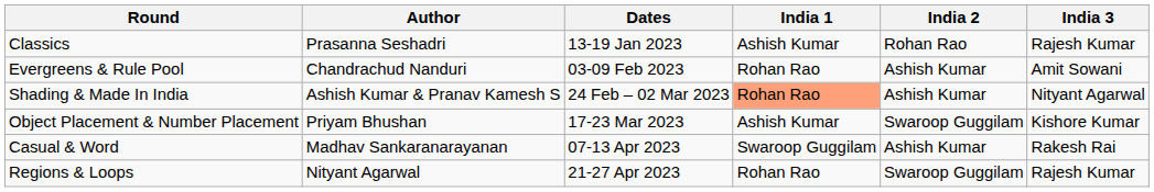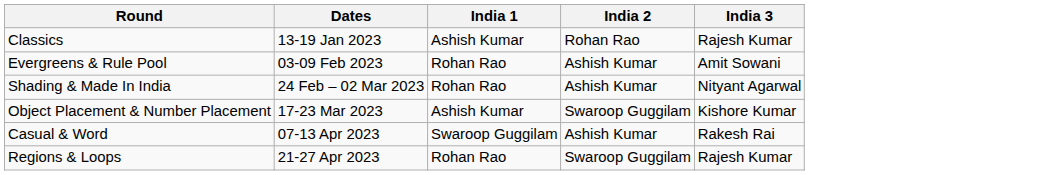- column: Author | Prasanna Seshadri | Chandrachud Nanduri | Ashish Kumar & Pranav Kamesh S | Priyam Bhushan | Madhav Sankaranarayanan | Nityant Agarwal
Shading & Made In India | India 1: lightsalmon background -> no background
